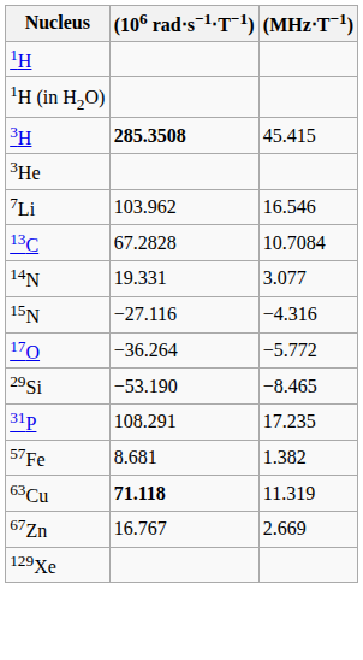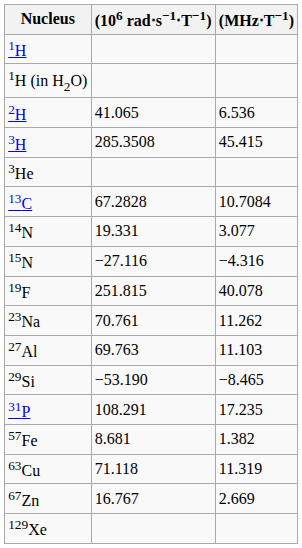+ row: 2H | 41.065 | 6.536
3H | (106 rad⋅s−1⋅T−1): bold -> normal
- row: 7Li | 103.962 | 16.546
- row: 17O | −36.264 | −5.772
+ row: 19F | 251.815 | 40.078
+ row: 23Na | 70.761 | 11.262
+ row: 27Al | 69.763 | 11.103
63Cu | (106 rad⋅s−1⋅T−1): bold -> normal
